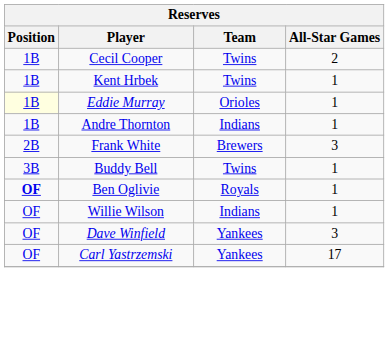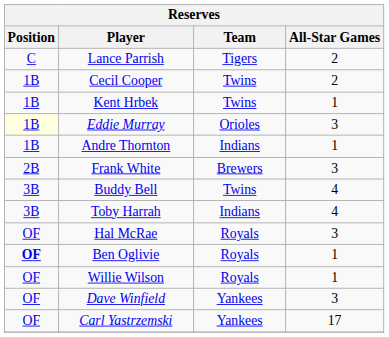+ row: C | Lance Parrish | Tigers | 2
Eddie Murray | All-Star Games: 1 -> 3
Buddy Bell | All-Star Games: 1 -> 4
+ row: 3B | Toby Harrah | Indians | 4
+ row: OF | Hal McRae | Royals | 3
Willie Wilson | Team: Indians -> Royals
